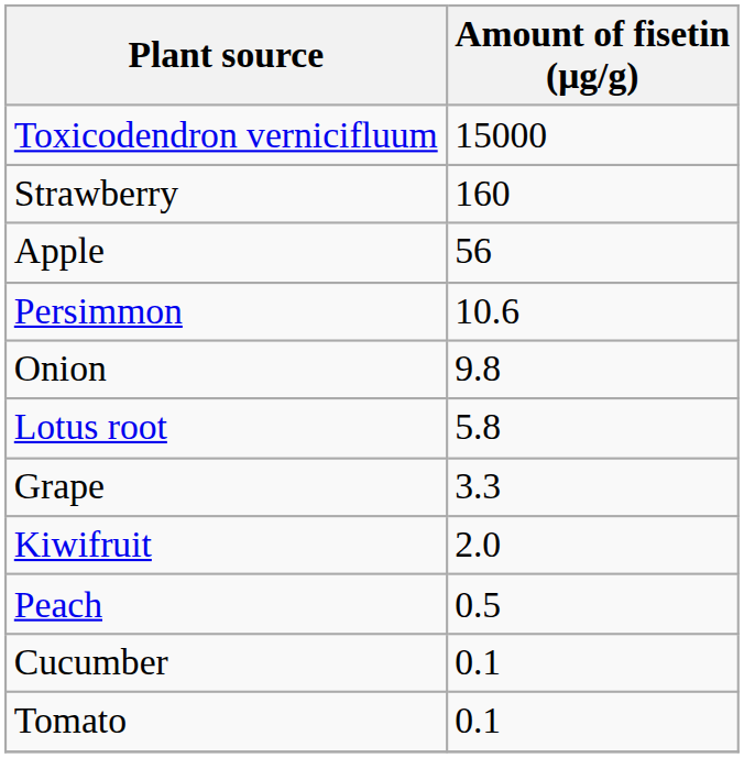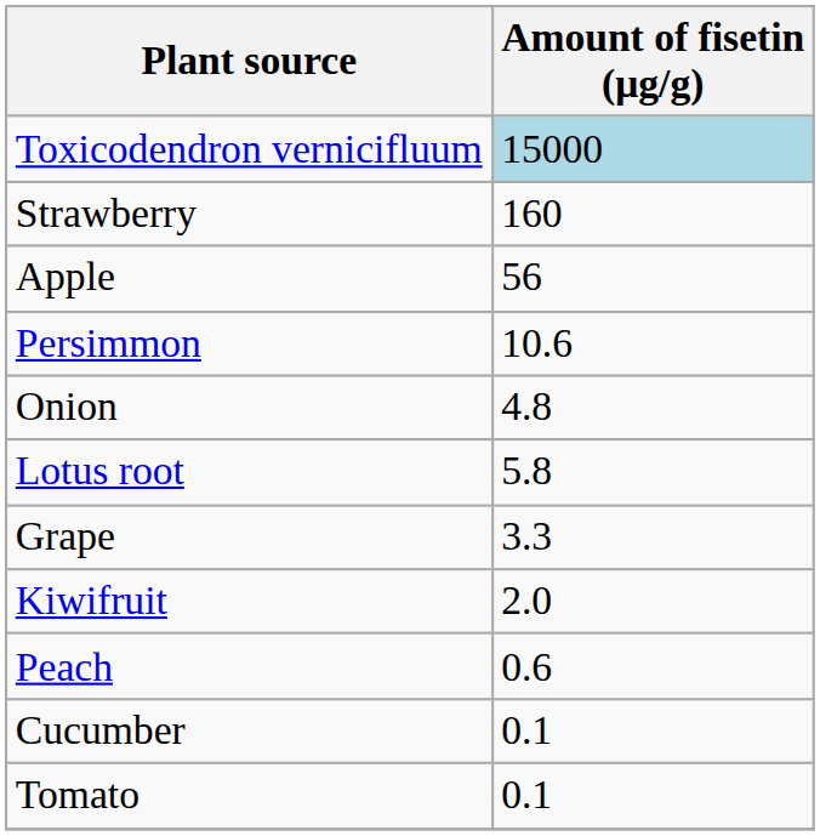Toxicodendron vernicifluum | Amount of fisetin (μg/g): no background -> lightblue background
Onion | Amount of fisetin (μg/g): 9.8 -> 4.8
Peach | Amount of fisetin (μg/g): 0.5 -> 0.6
